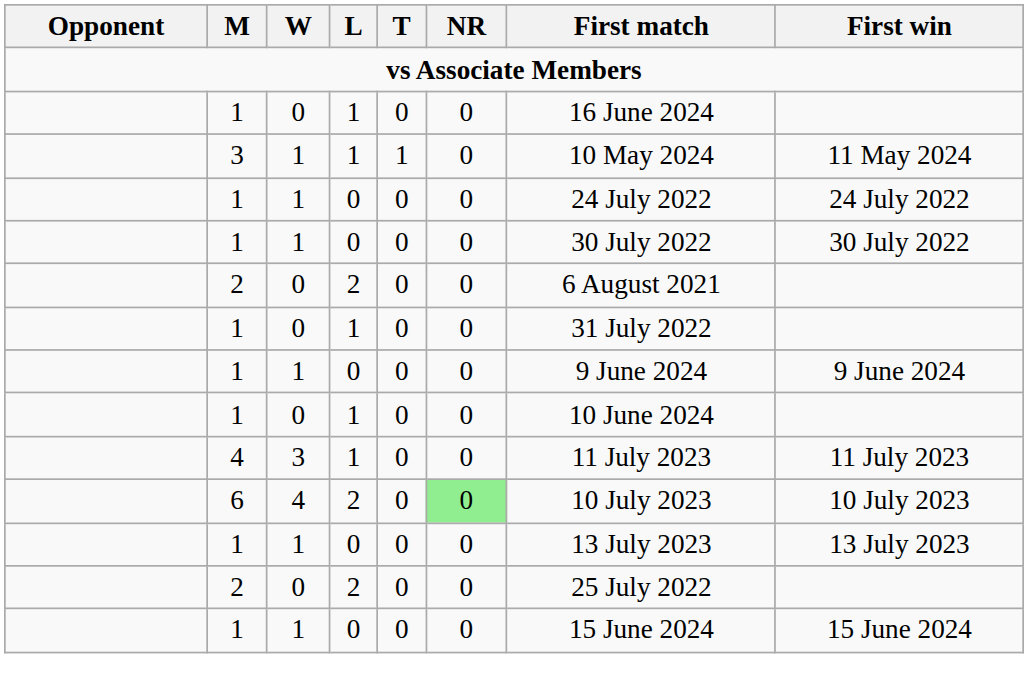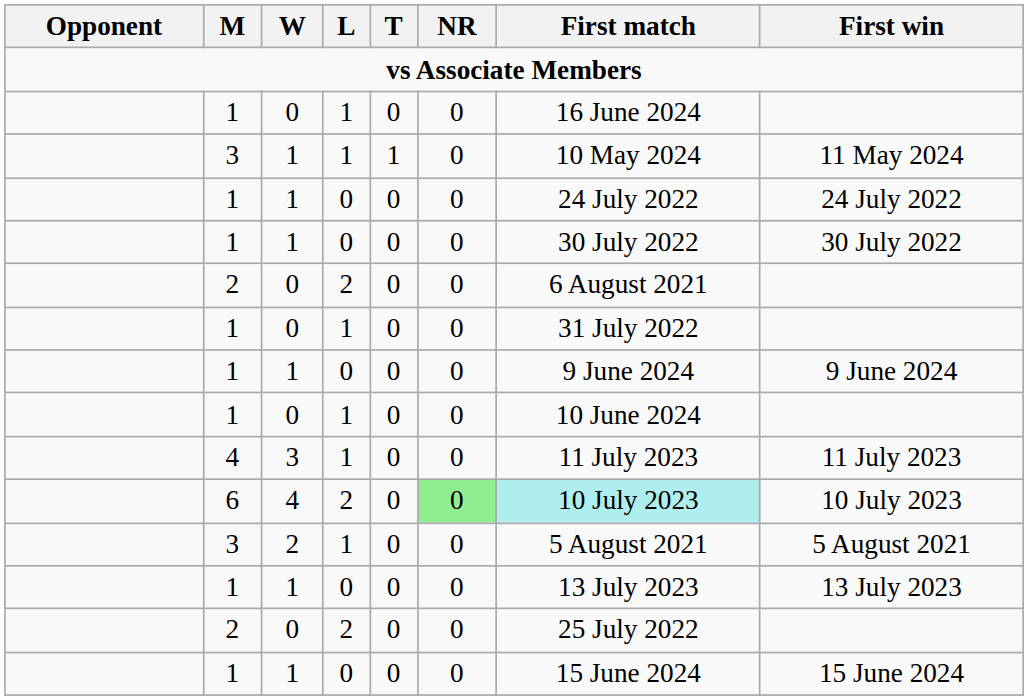6 | First match: no background -> paleturquoise background
+ row: 3 | 2 | 1 | 0 | 0 | 5 August 2021 | 5 August 2021
